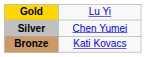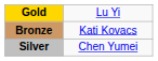rows swapped: Silver <-> Bronze
